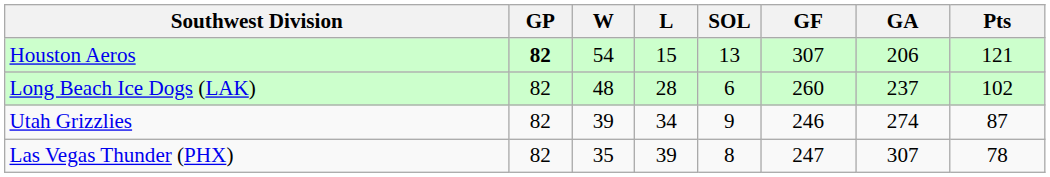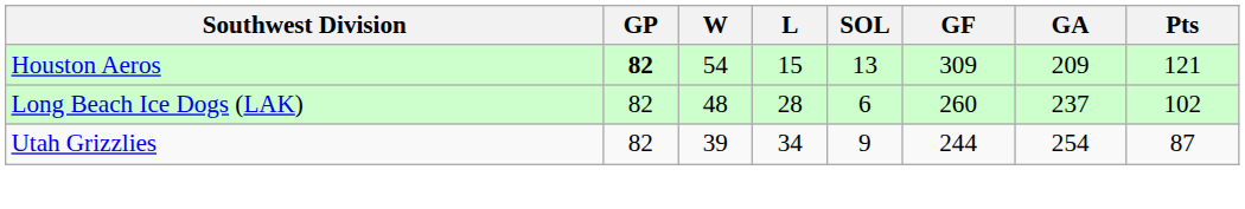Houston Aeros | GF: 307 -> 309
Houston Aeros | GA: 206 -> 209
Utah Grizzlies | GF: 246 -> 244
Utah Grizzlies | GA: 274 -> 254
- row: Las Vegas Thunder (PHX) | 82 | 35 | 39 | 8 | 247 | 307 | 78
